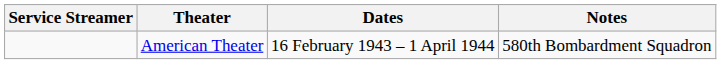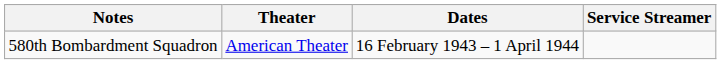columns swapped: Service Streamer <-> Notes
